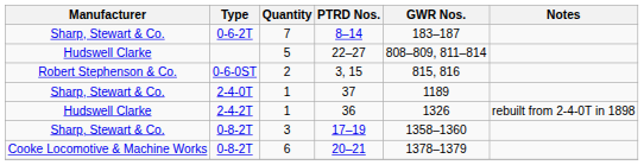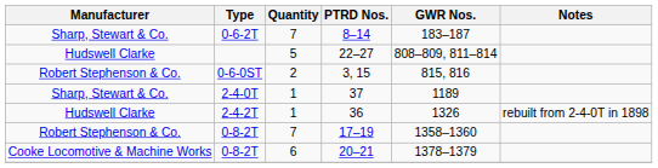17–19 | Manufacturer: Sharp, Stewart & Co. -> Robert Stephenson & Co.
17–19 | Quantity: 3 -> 7
